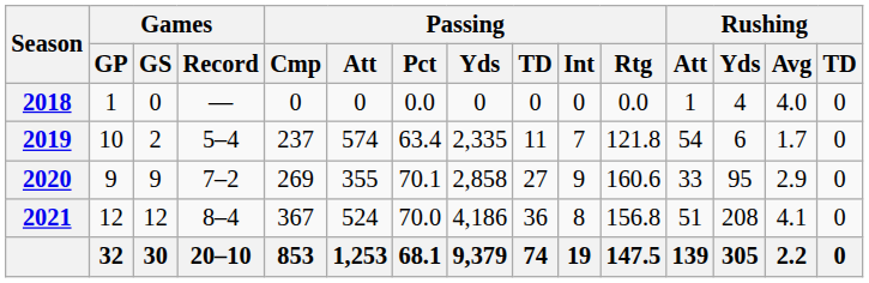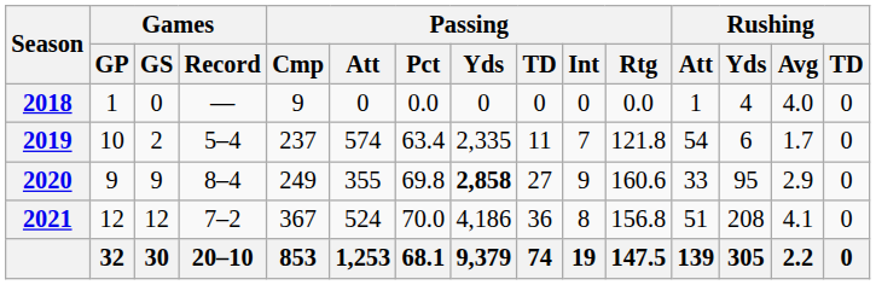2018 | Passing / Cmp: 0 -> 9
2020 | Games / Record: 7–2 -> 8–4
2020 | Passing / Cmp: 269 -> 249
2020 | Passing / Pct: 70.1 -> 69.8
2020 | Passing / Yds: normal -> bold
2021 | Games / Record: 8–4 -> 7–2
